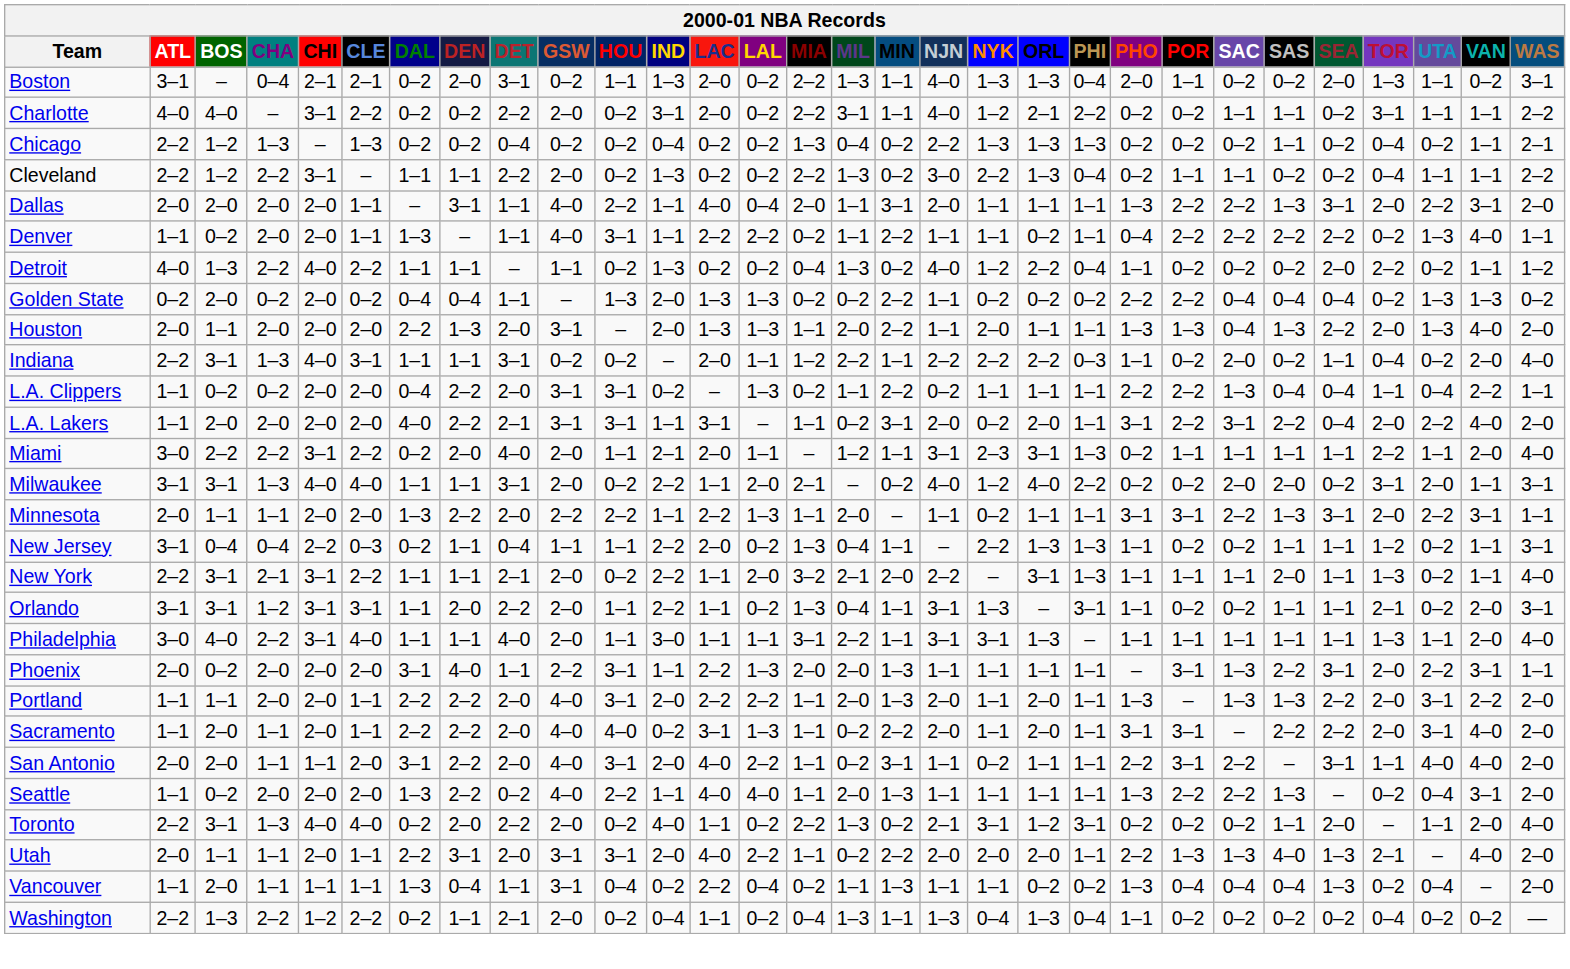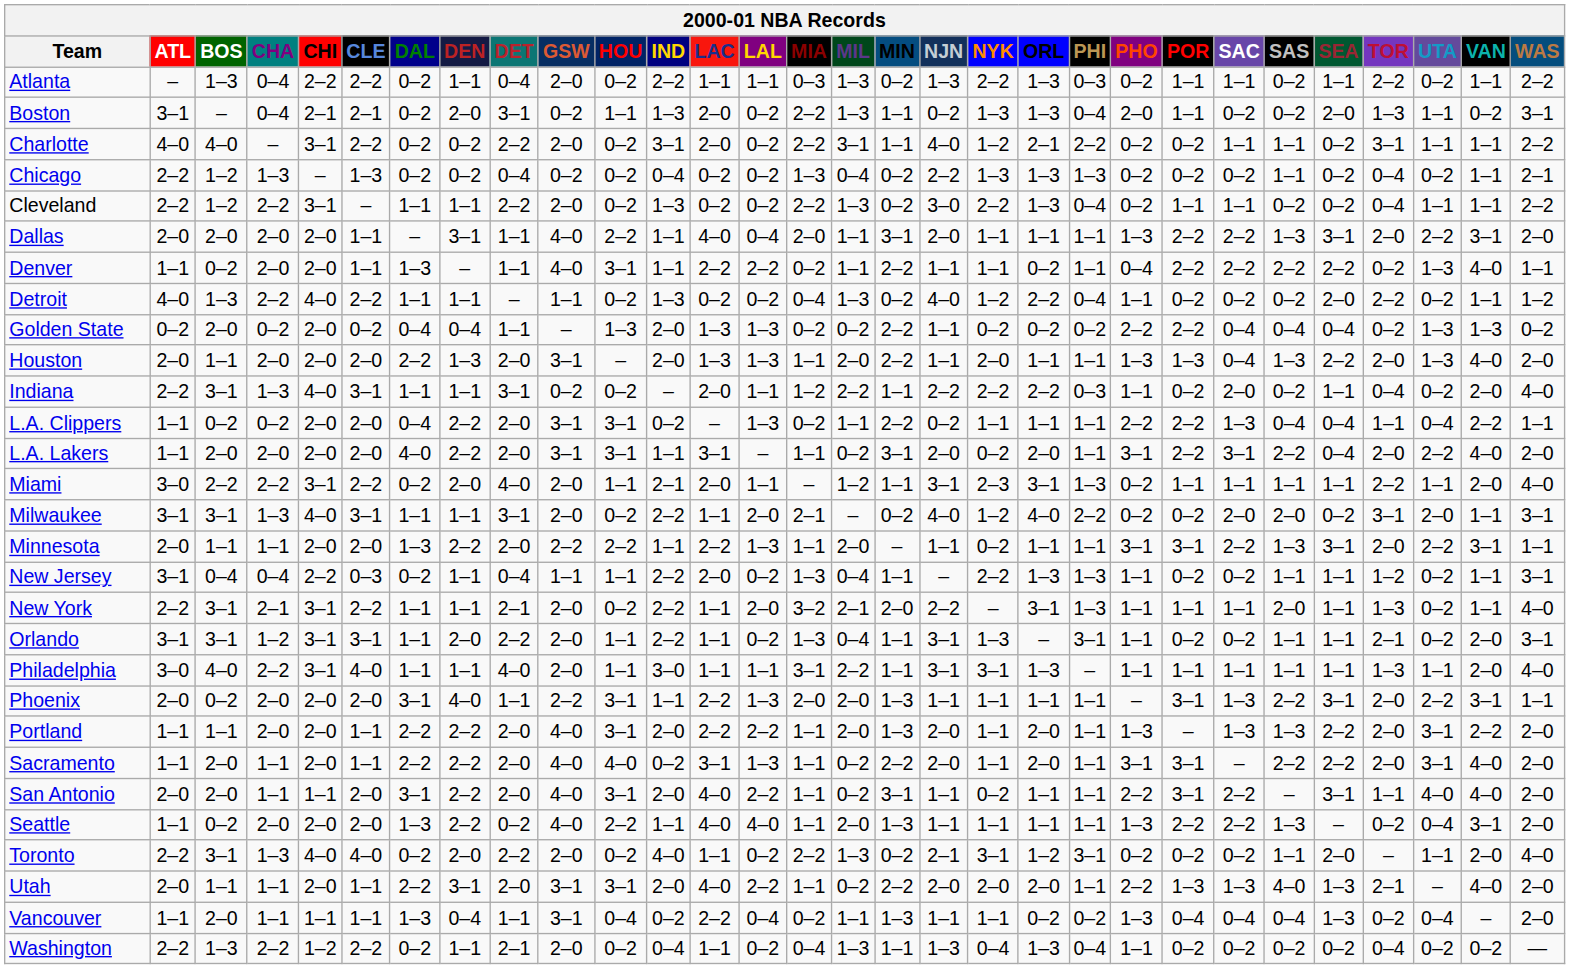+ row: Atlanta | – | 1–3 | 0–4 | 2–2 | 2–2 | 0–2 | 1–1 | 0–4 | 2–0 | 0–2 | 2–2 | 1–1 | 1–1 | 0–3 | 1–3 | 0–2 | 1–3 | 2–2 | 1–3 | 0–3 | 0–2 | 1–1 | 1–1 | 0–2 | 1–1 | 2–2 | 0–2 | 1–1 | 2–2
Boston | NJN: 4–0 -> 0–2
L.A. Lakers | DET: 2–1 -> 2–0
Milwaukee | CLE: 4–0 -> 3–1
